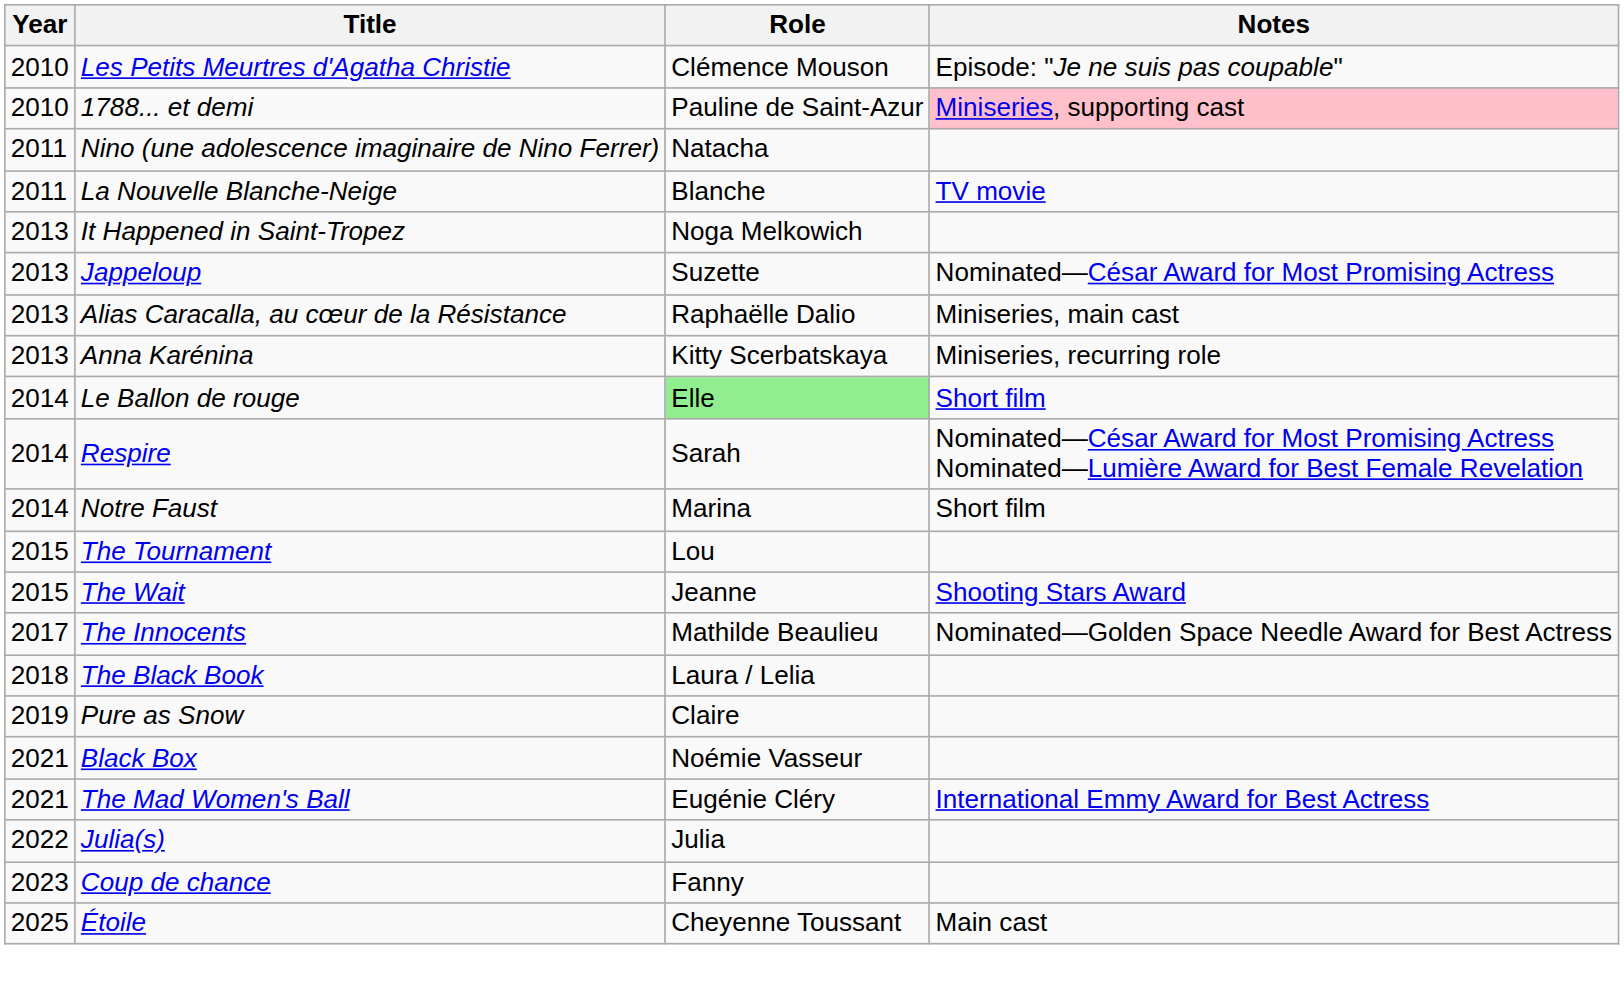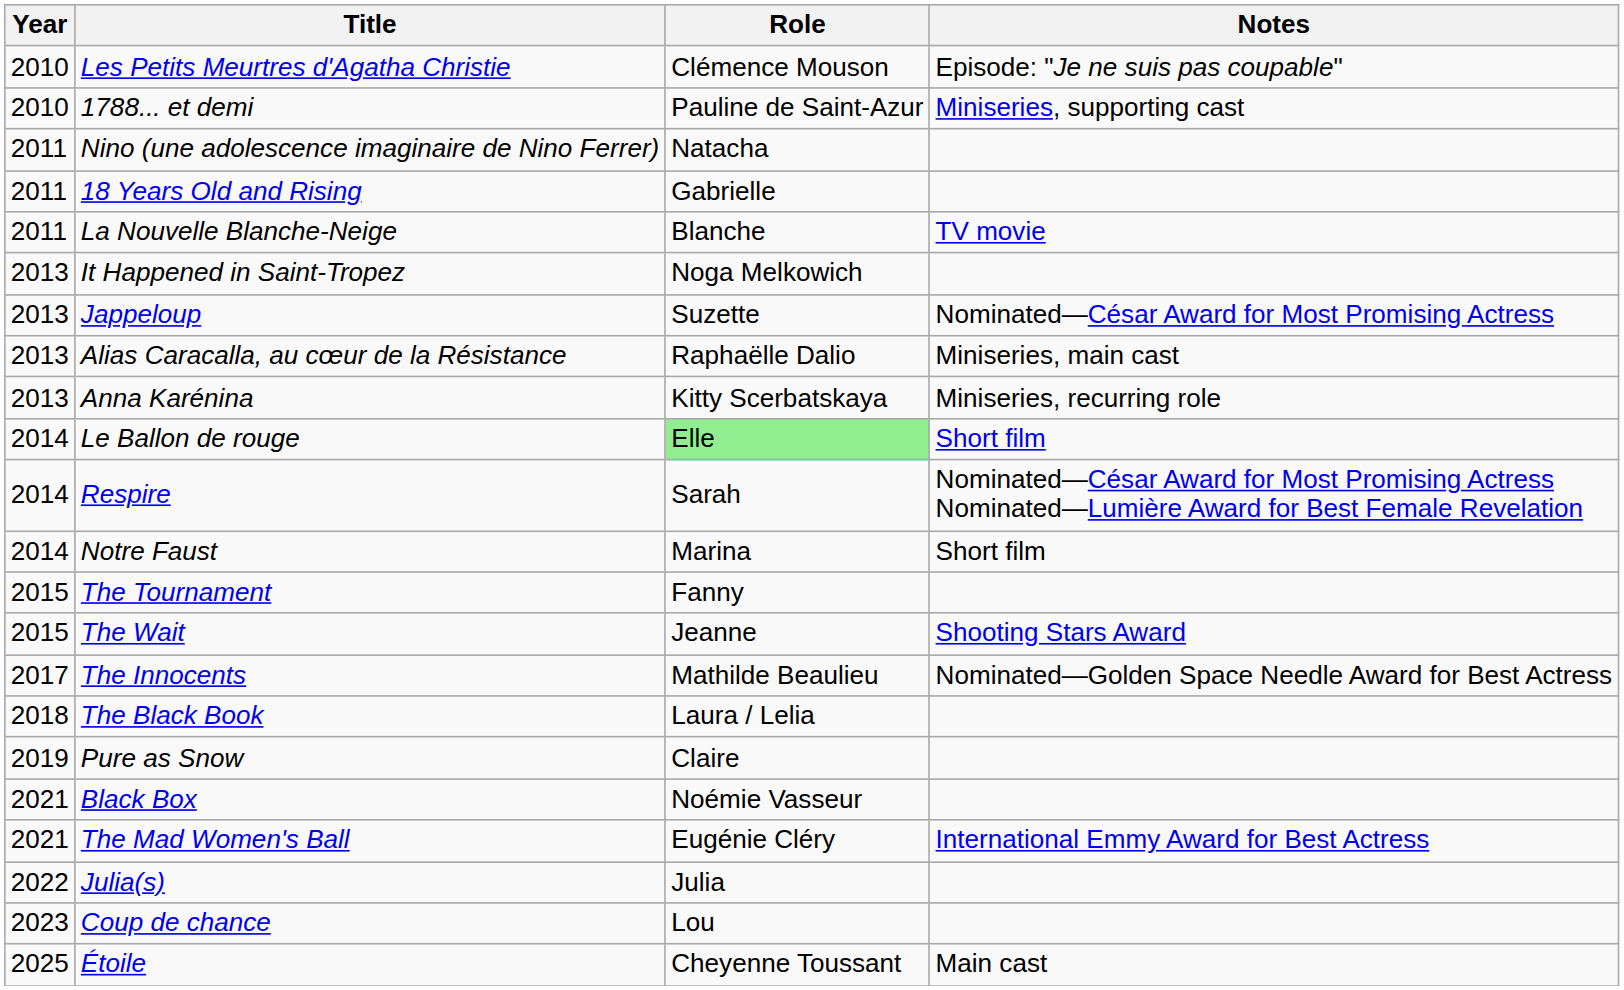1788... et demi | Notes: pink background -> no background
+ row: 2011 | 18 Years Old and Rising | Gabrielle
The Tournament | Role: Lou -> Fanny
Coup de chance | Role: Fanny -> Lou
